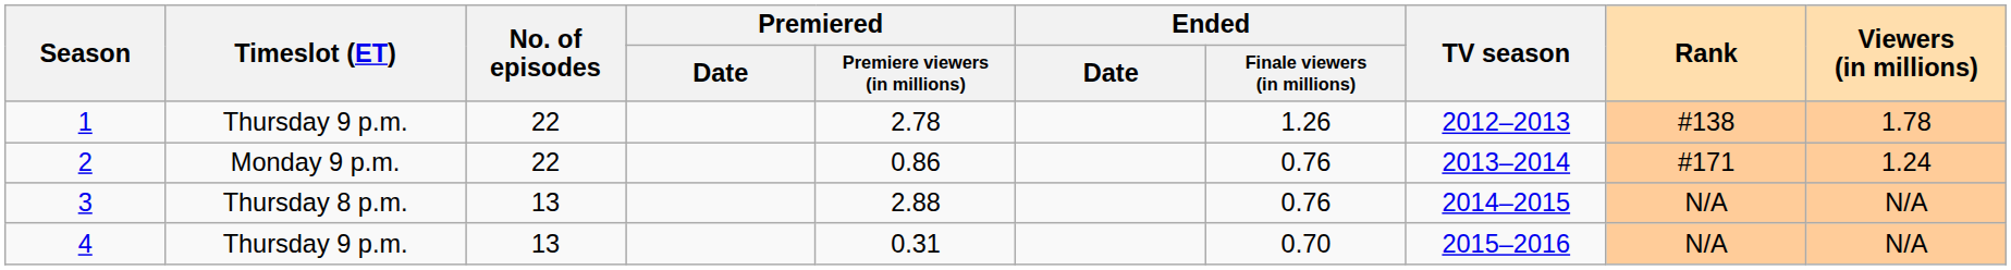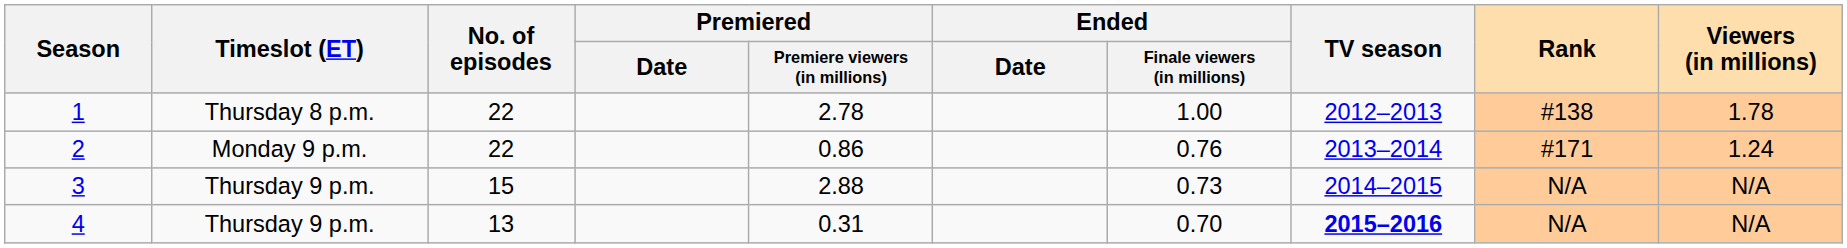1 | Timeslot (ET): Thursday 9 p.m. -> Thursday 8 p.m.
1 | Ended / Finale viewers (in millions): 1.26 -> 1.00
3 | Timeslot (ET): Thursday 8 p.m. -> Thursday 9 p.m.
3 | No. of episodes: 13 -> 15
3 | Ended / Finale viewers (in millions): 0.76 -> 0.73
4 | TV season: normal -> bold
